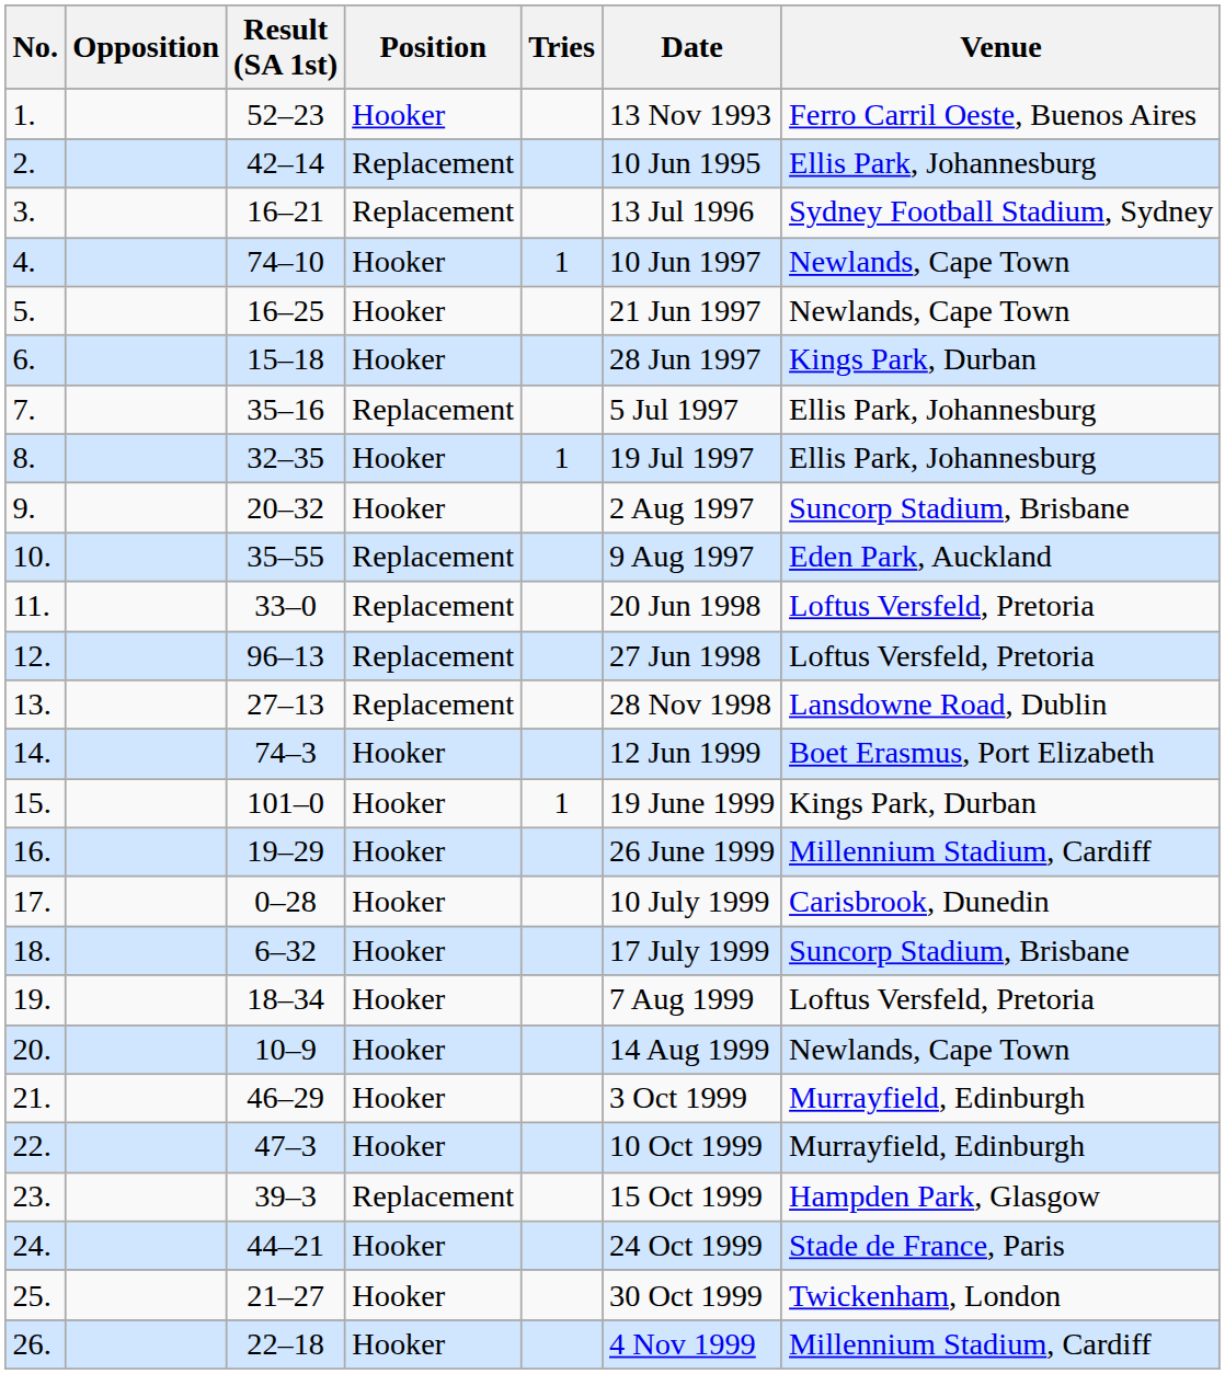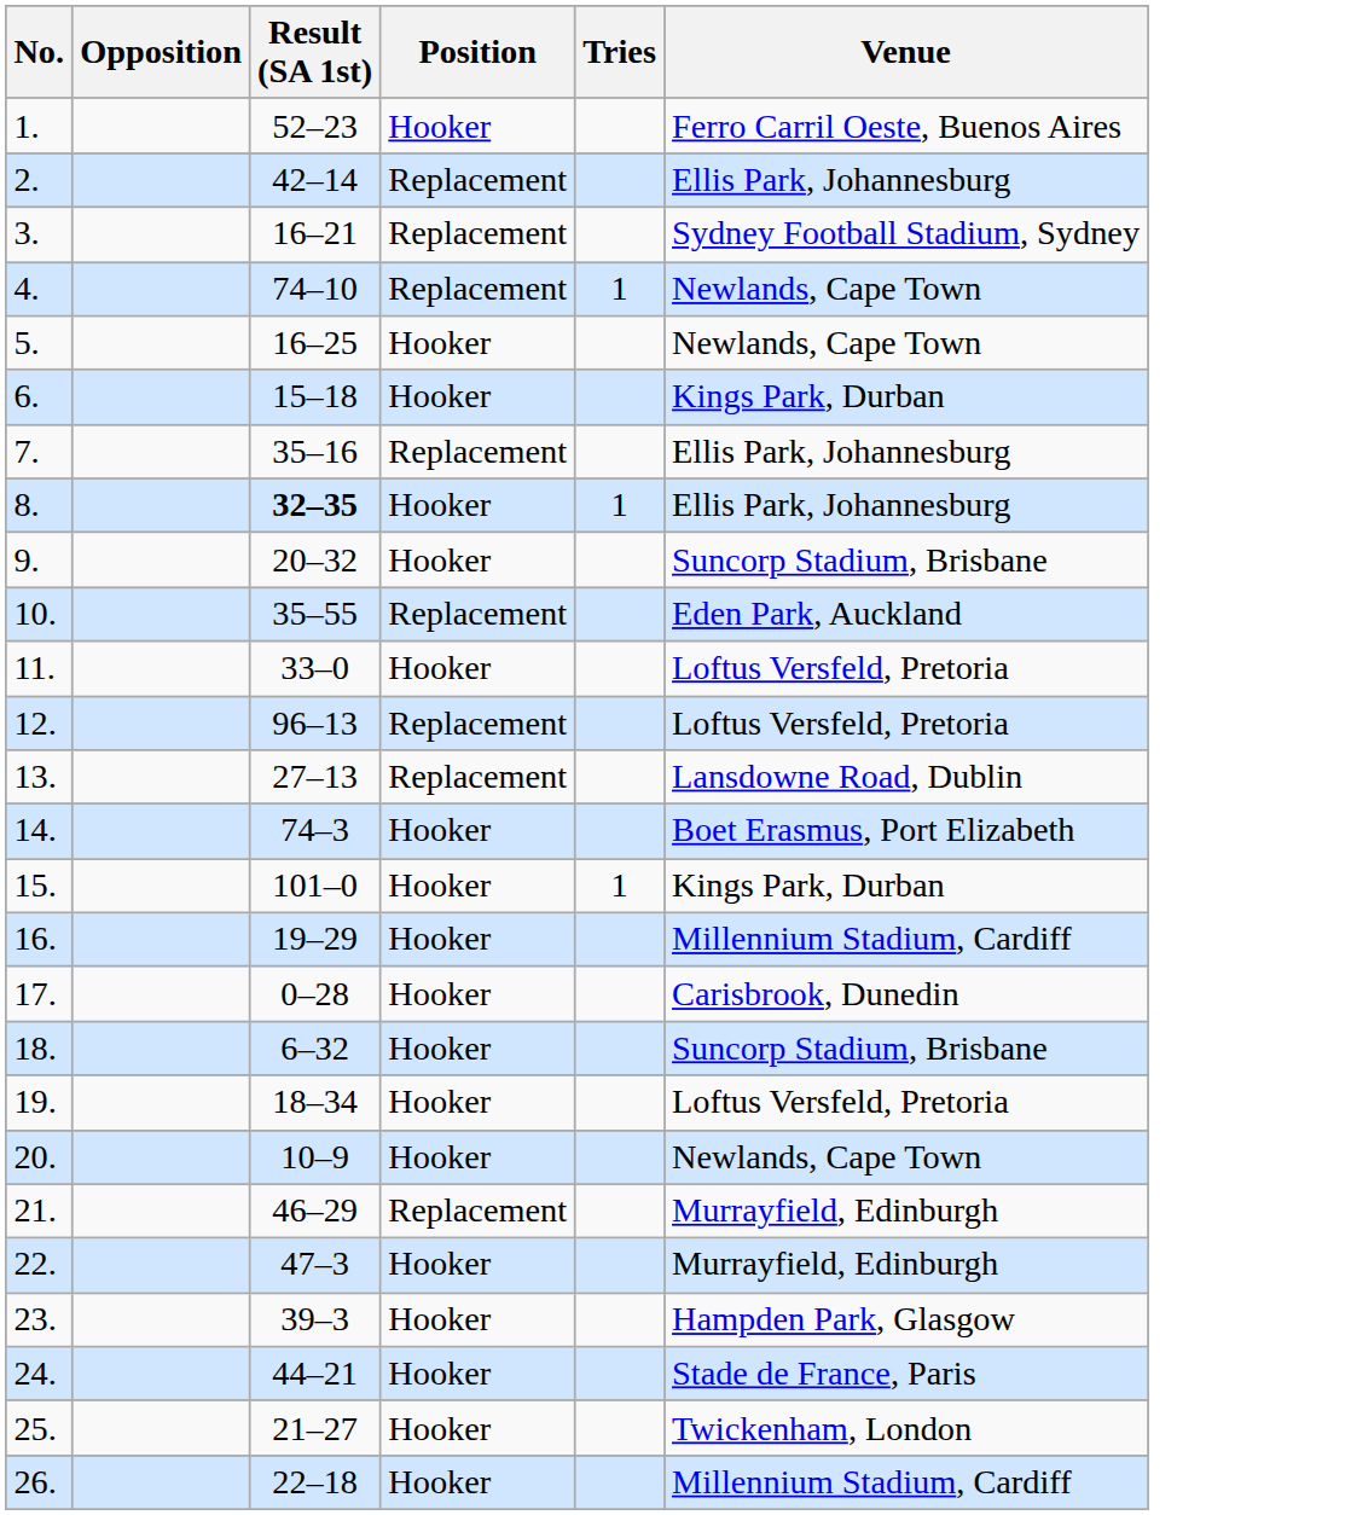- column: Date | 13 Nov 1993 | 10 Jun 1995 | 13 Jul 1996 | 10 Jun 1997 | 21 Jun 1997 | 28 Jun 1997 | 5 Jul 1997 | 19 Jul 1997 | 2 Aug 1997 | 9 Aug 1997 | 20 Jun 1998 | 27 Jun 1998 | 28 Nov 1998 | 12 Jun 1999 | 19 June 1999 | 26 June 1999 | 10 July 1999 | 17 July 1999 | 7 Aug 1999 | 14 Aug 1999 | 3 Oct 1999 | 10 Oct 1999 | 15 Oct 1999 | 24 Oct 1999 | 30 Oct 1999 | 4 Nov 1999
4. | Position: Hooker -> Replacement
8. | Result (SA 1st): normal -> bold
11. | Position: Replacement -> Hooker
21. | Position: Hooker -> Replacement
23. | Position: Replacement -> Hooker
